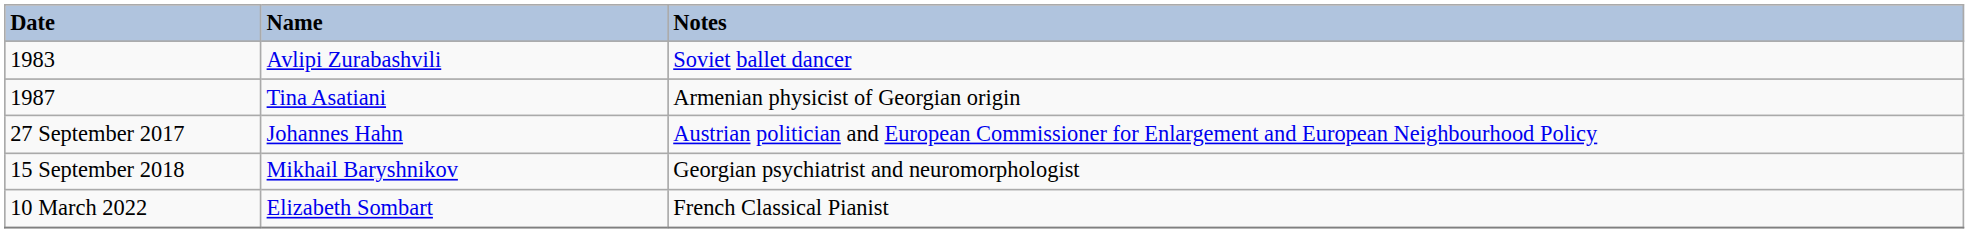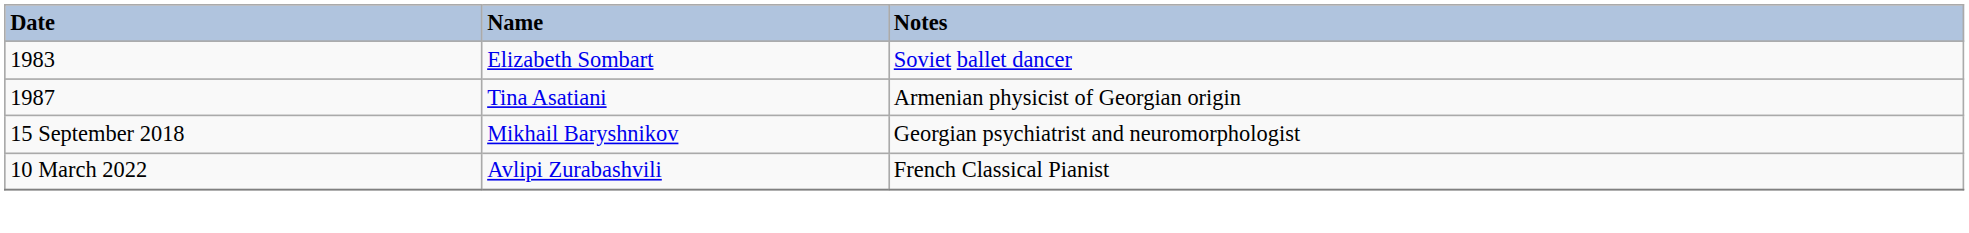1983 | Name: Avlipi Zurabashvili -> Elizabeth Sombart
- row: 27 September 2017 | Johannes Hahn | Austrian politician and European Commissioner for Enlargement and European Neighbourhood Policy
10 March 2022 | Name: Elizabeth Sombart -> Avlipi Zurabashvili
